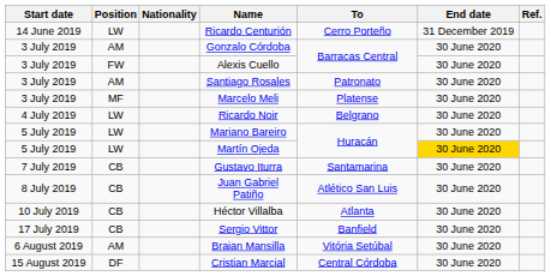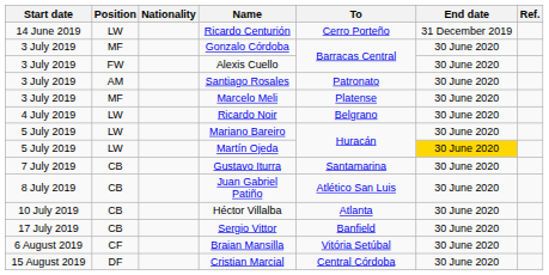Gonzalo Córdoba | Position: AM -> MF
Braian Mansilla | Position: AM -> CF
